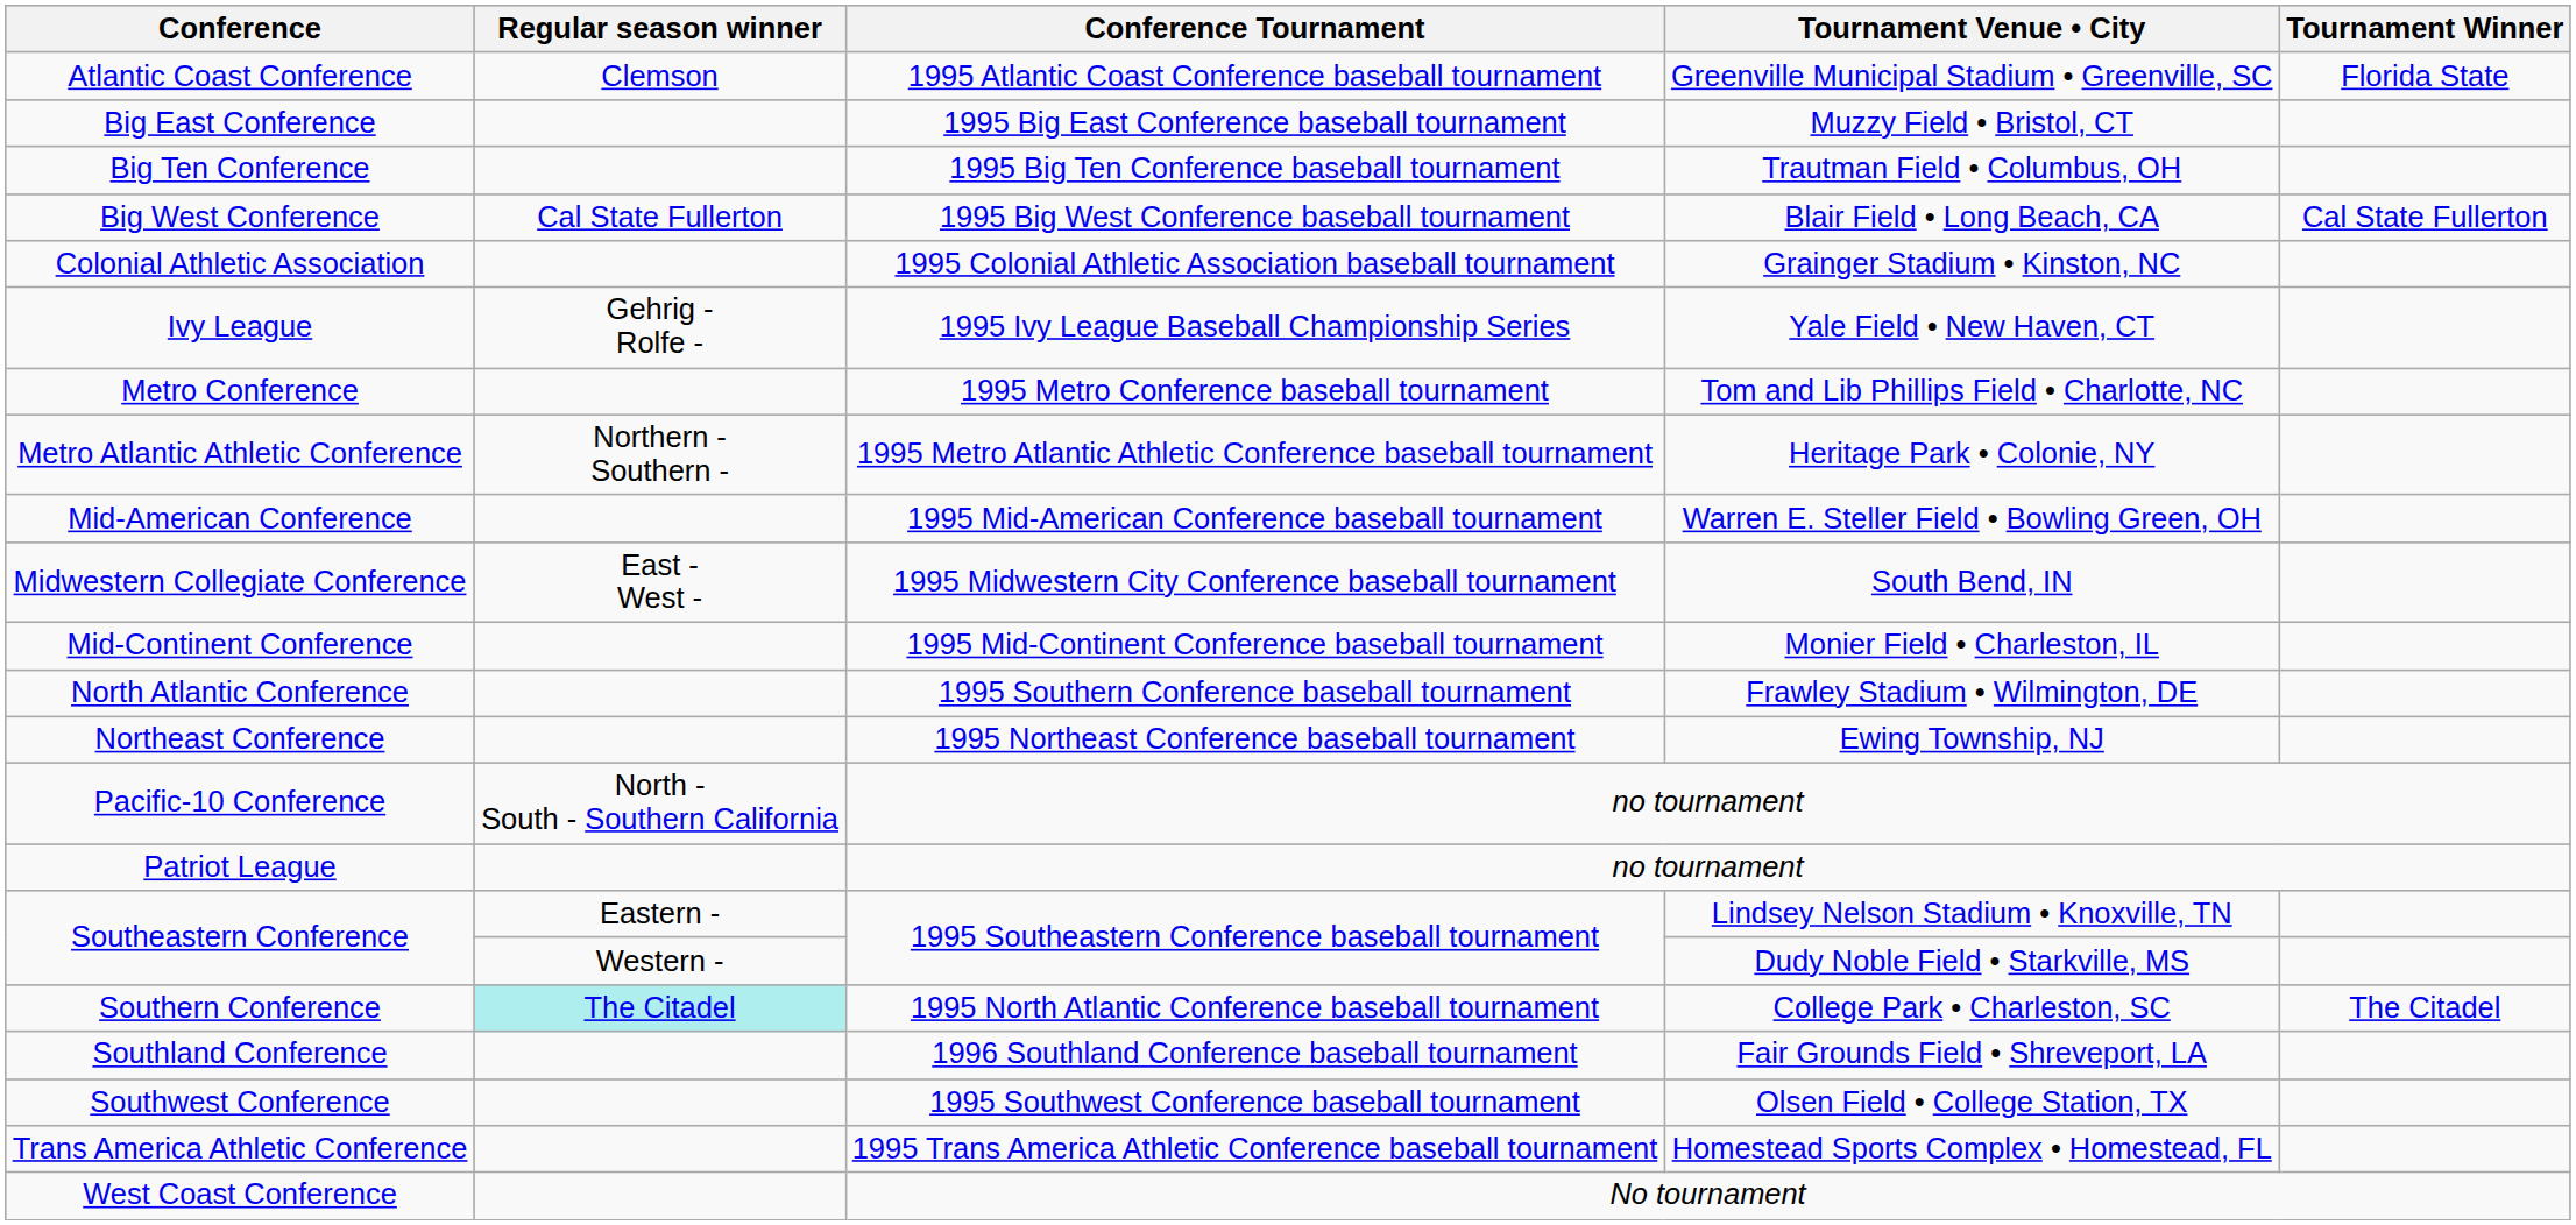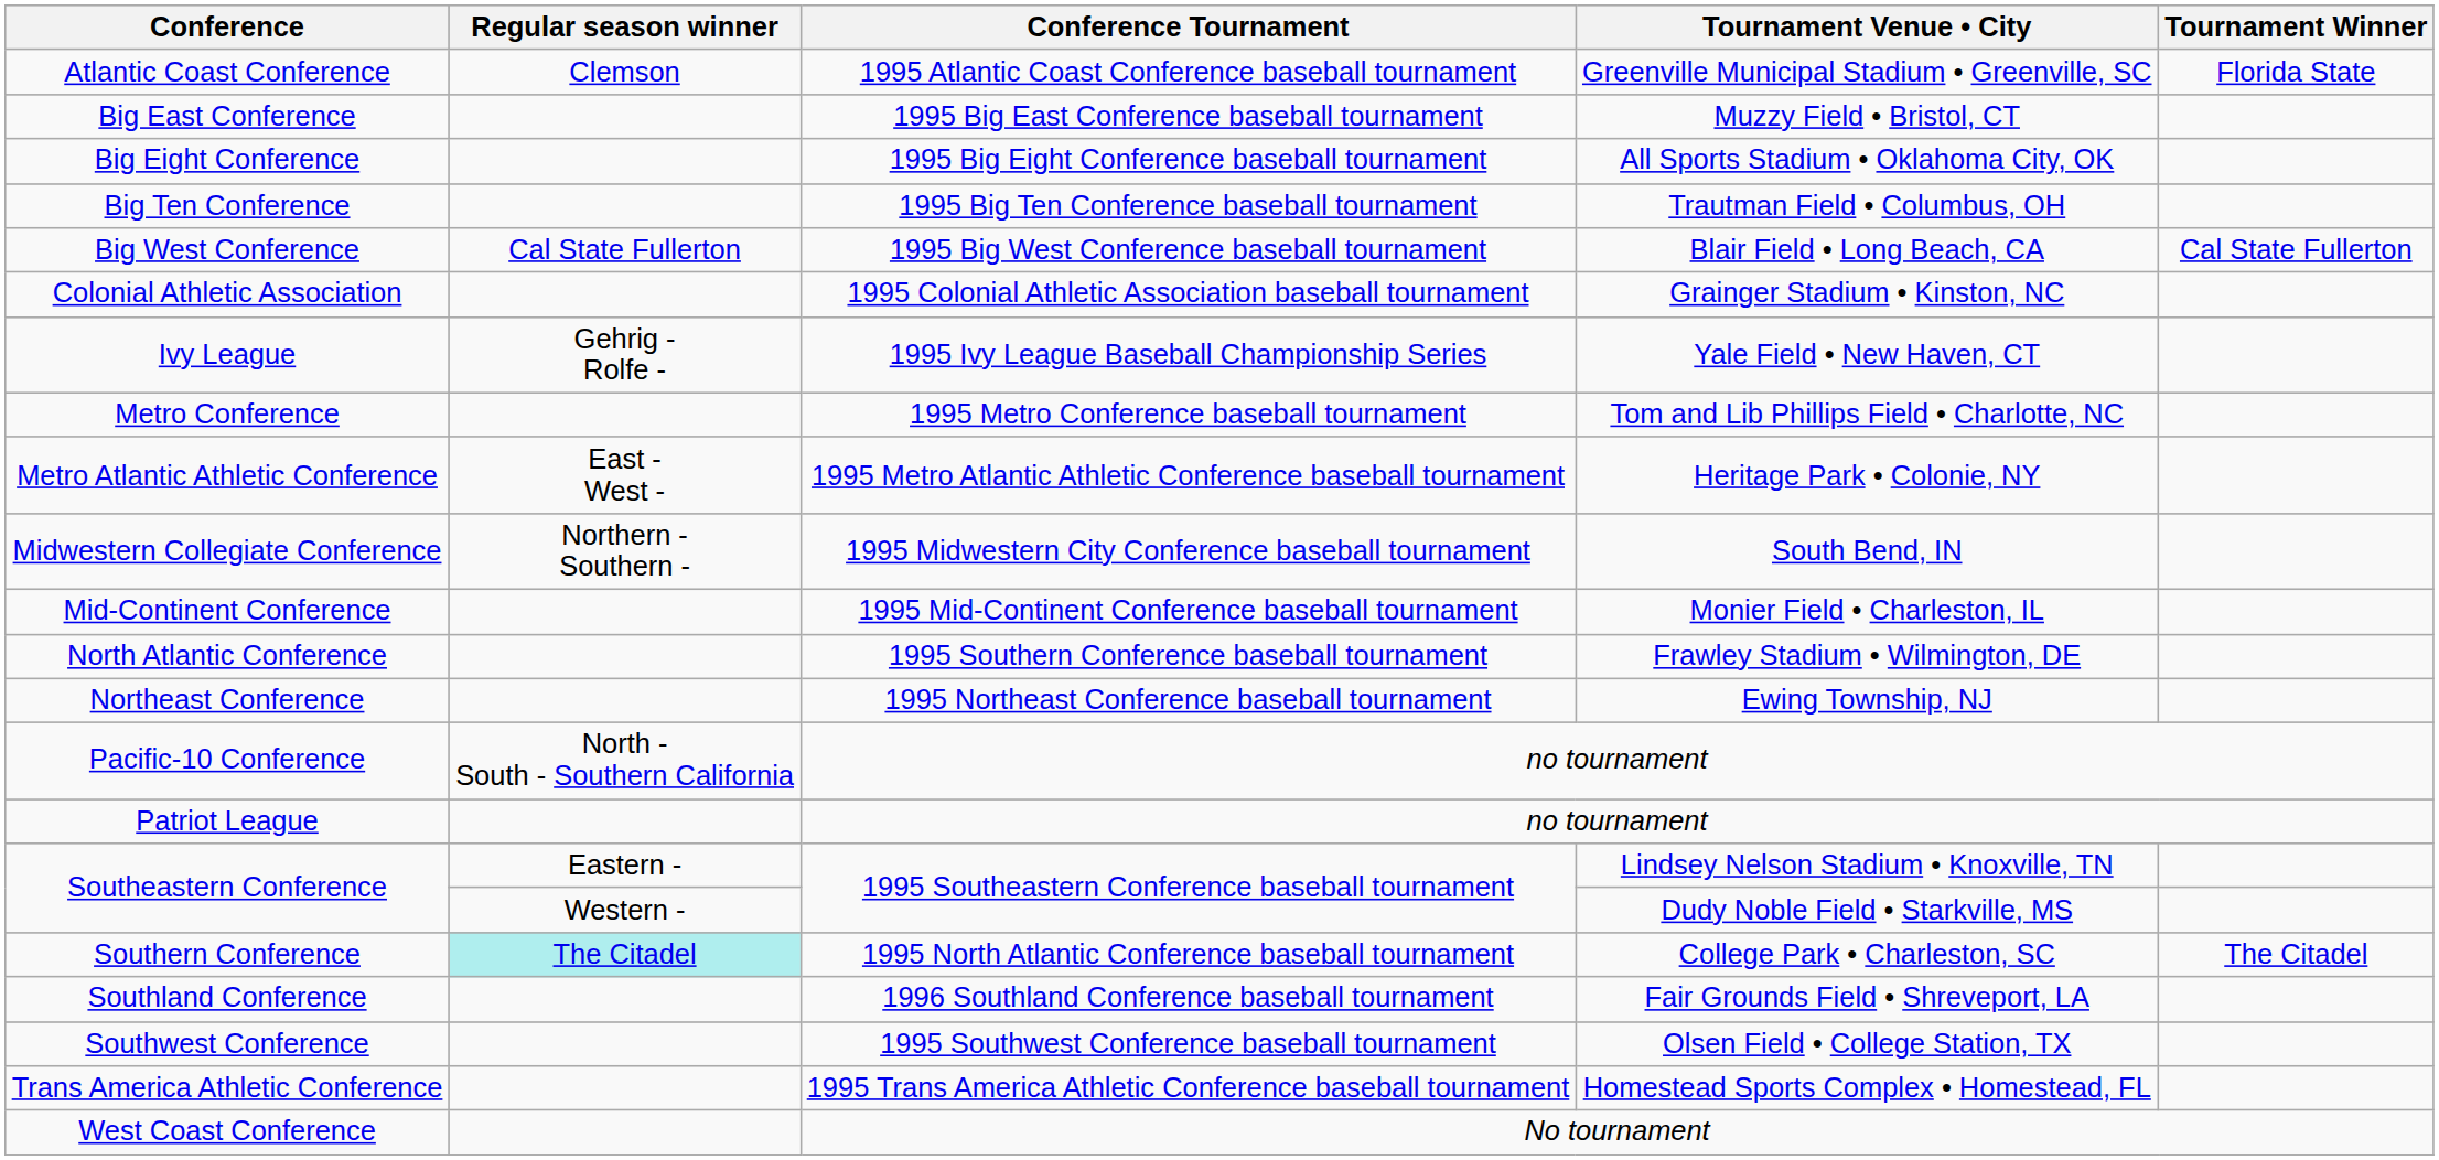+ row: Big Eight Conference | 1995 Big Eight Conference baseball tournament | All Sports Stadium • Oklahoma City, OK
Metro Atlantic Athletic Conference | Regular season winner: Northern - Southern - -> East - West -
- row: Mid-American Conference | 1995 Mid-American Conference baseball tournament | Warren E. Steller Field • Bowling Green, OH
Midwestern Collegiate Conference | Regular season winner: East - West - -> Northern - Southern -
